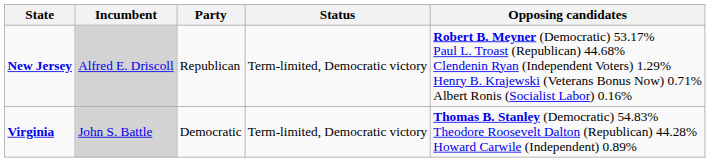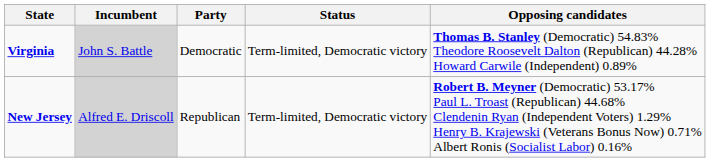rows swapped: New Jersey <-> Virginia
